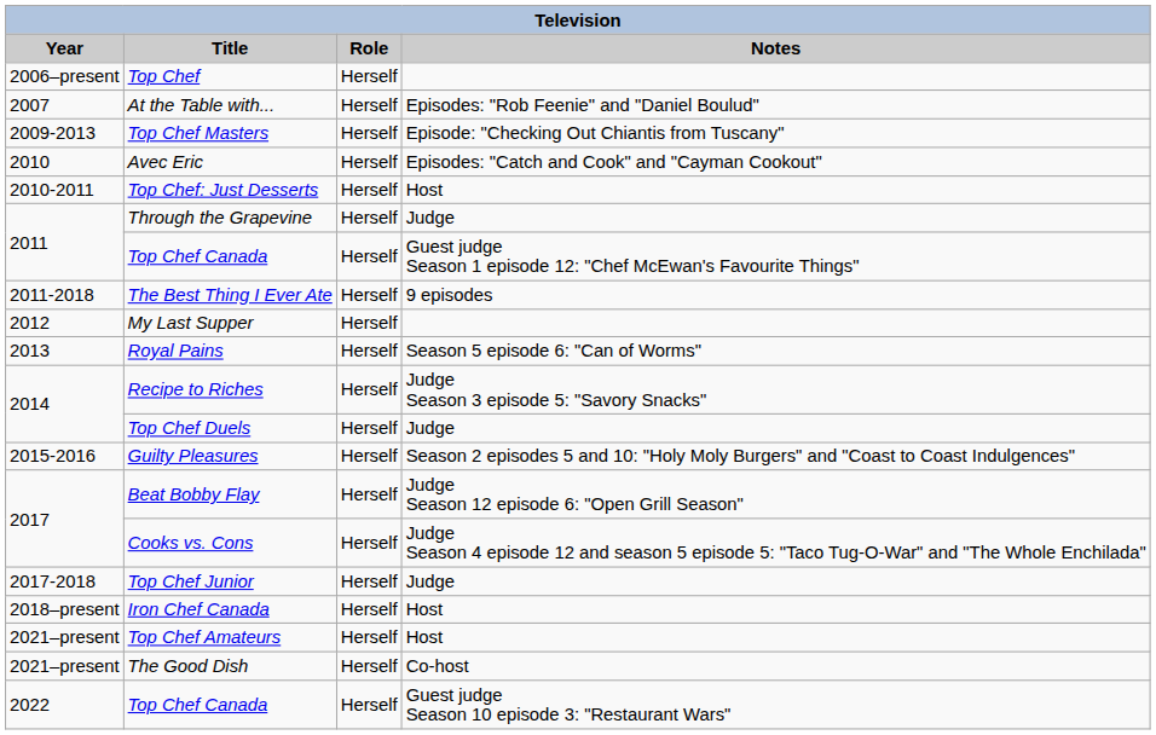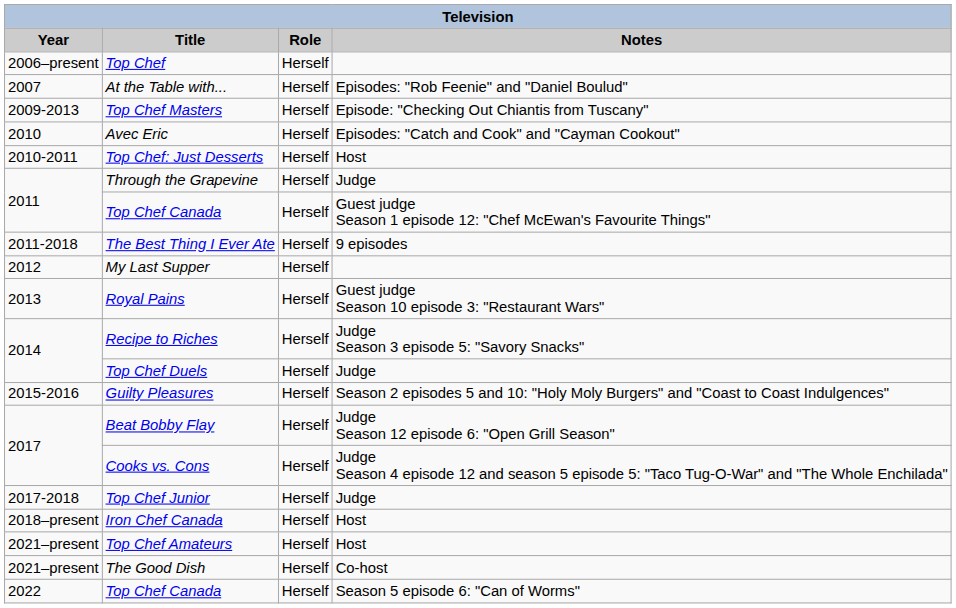Royal Pains | Notes: Season 5 episode 6: "Can of Worms" -> Guest judge Season 10 episode 3: "Restaurant Wars"
2022 / Top Chef Canada | Notes: Guest judge Season 10 episode 3: "Restaurant Wars" -> Season 5 episode 6: "Can of Worms"
